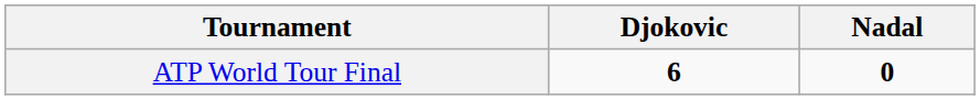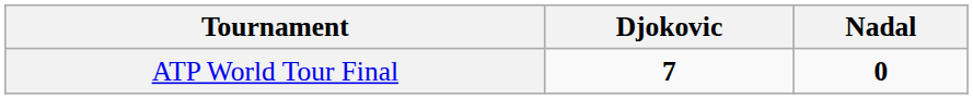ATP World Tour Final | Djokovic: 6 -> 7
